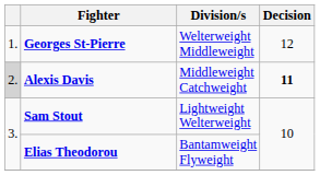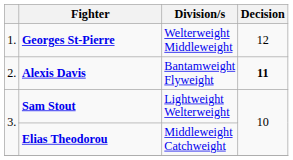Alexis Davis | column 1: lightgrey background -> no background
Alexis Davis | Division/s: Middleweight Catchweight -> Bantamweight Flyweight
Elias Theodorou | Division/s: Bantamweight Flyweight -> Middleweight Catchweight
